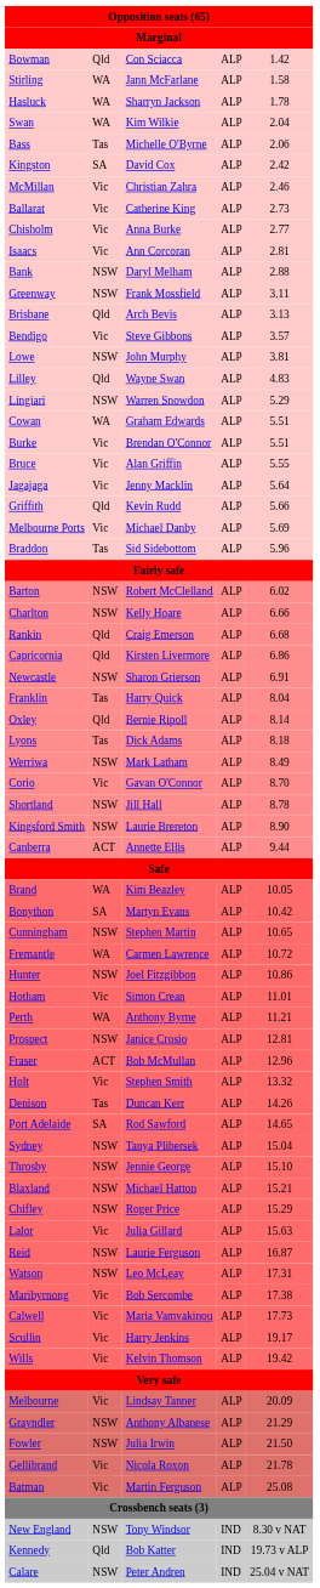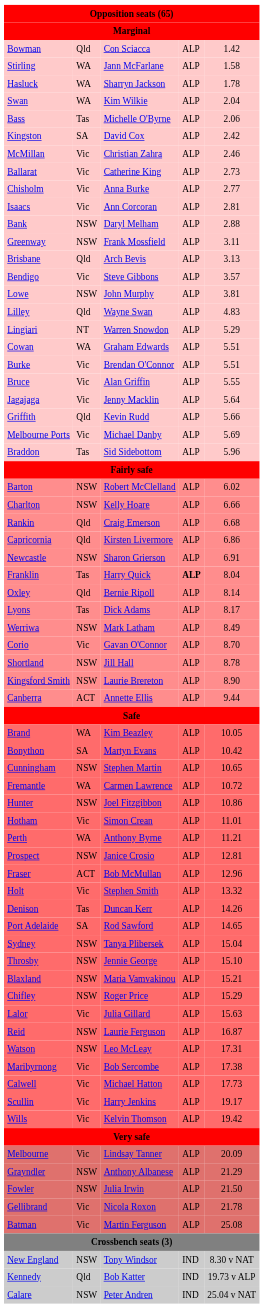Lingiari | column 2: NSW -> NT
Franklin | column 4: normal -> bold
Lyons | column 5: 8.18 -> 8.17
Blaxland | column 3: Michael Hatton -> Maria Vamvakinou
Calwell | column 3: Maria Vamvakinou -> Michael Hatton
